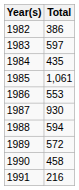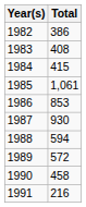1983 | Total: 597 -> 408
1984 | Total: 435 -> 415
1986 | Total: 553 -> 853
